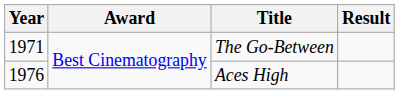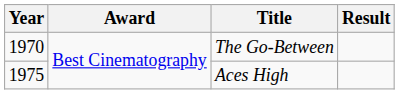The Go-Between | Year: 1971 -> 1970
Aces High | Year: 1976 -> 1975
